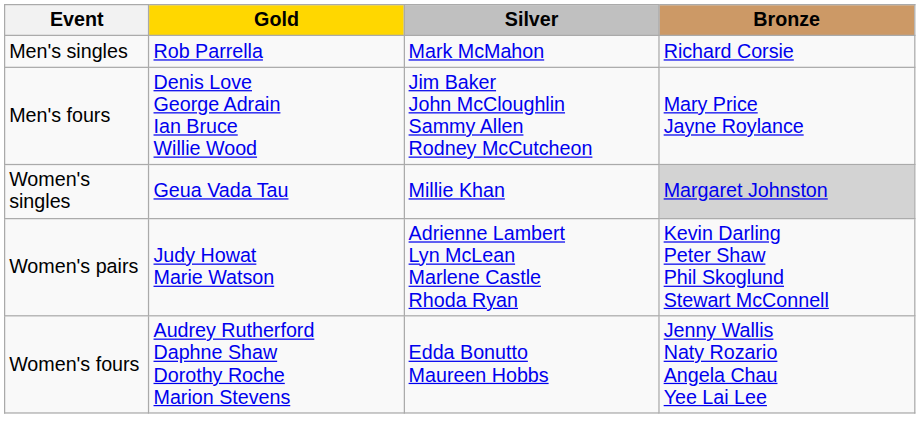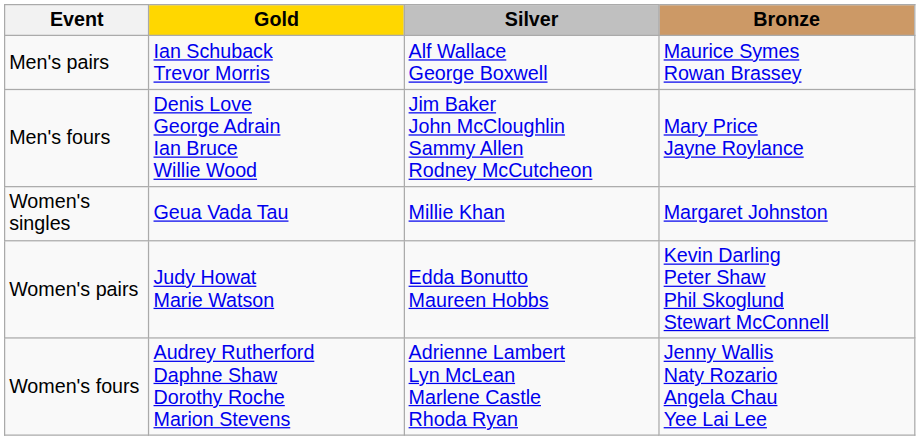- row: Men's singles | Rob Parrella | Mark McMahon | Richard Corsie
+ row: Men's pairs | Ian Schuback Trevor Morris | Alf Wallace George Boxwell | Maurice Symes Rowan Brassey
Women's singles | Bronze: lightgrey background -> no background
Women's pairs | Silver: Adrienne Lambert Lyn McLean Marlene Castle Rhoda Ryan -> Edda Bonutto Maureen Hobbs
Women's fours | Silver: Edda Bonutto Maureen Hobbs -> Adrienne Lambert Lyn McLean Marlene Castle Rhoda Ryan
